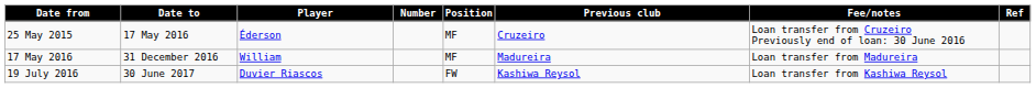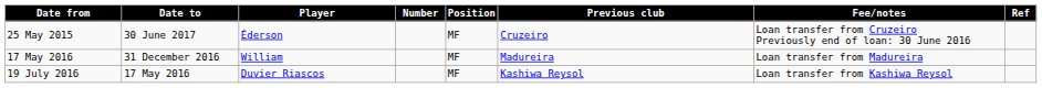25 May 2015 | Date to: 17 May 2016 -> 30 June 2017
19 July 2016 | Date to: 30 June 2017 -> 17 May 2016
19 July 2016 | Position: FW -> MF
